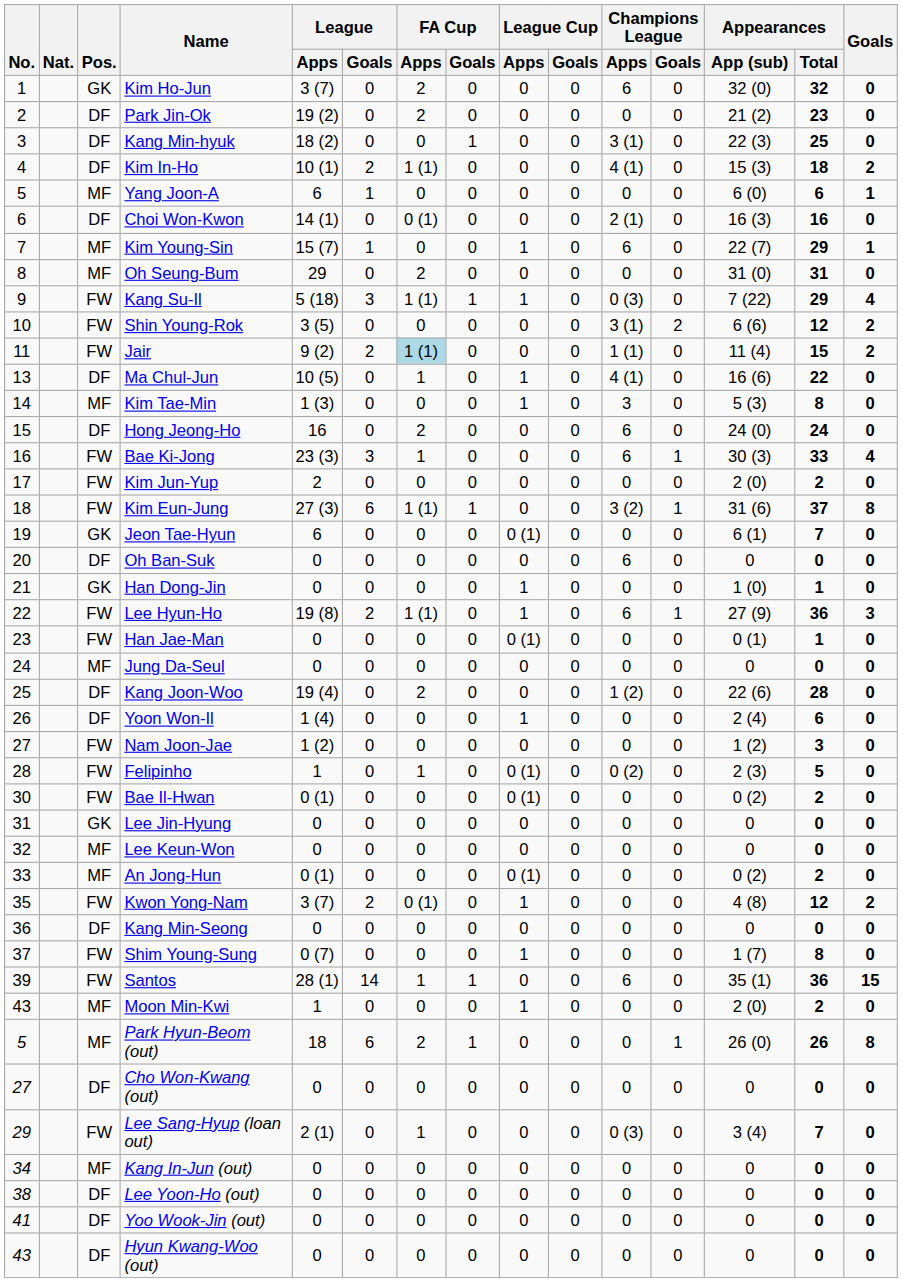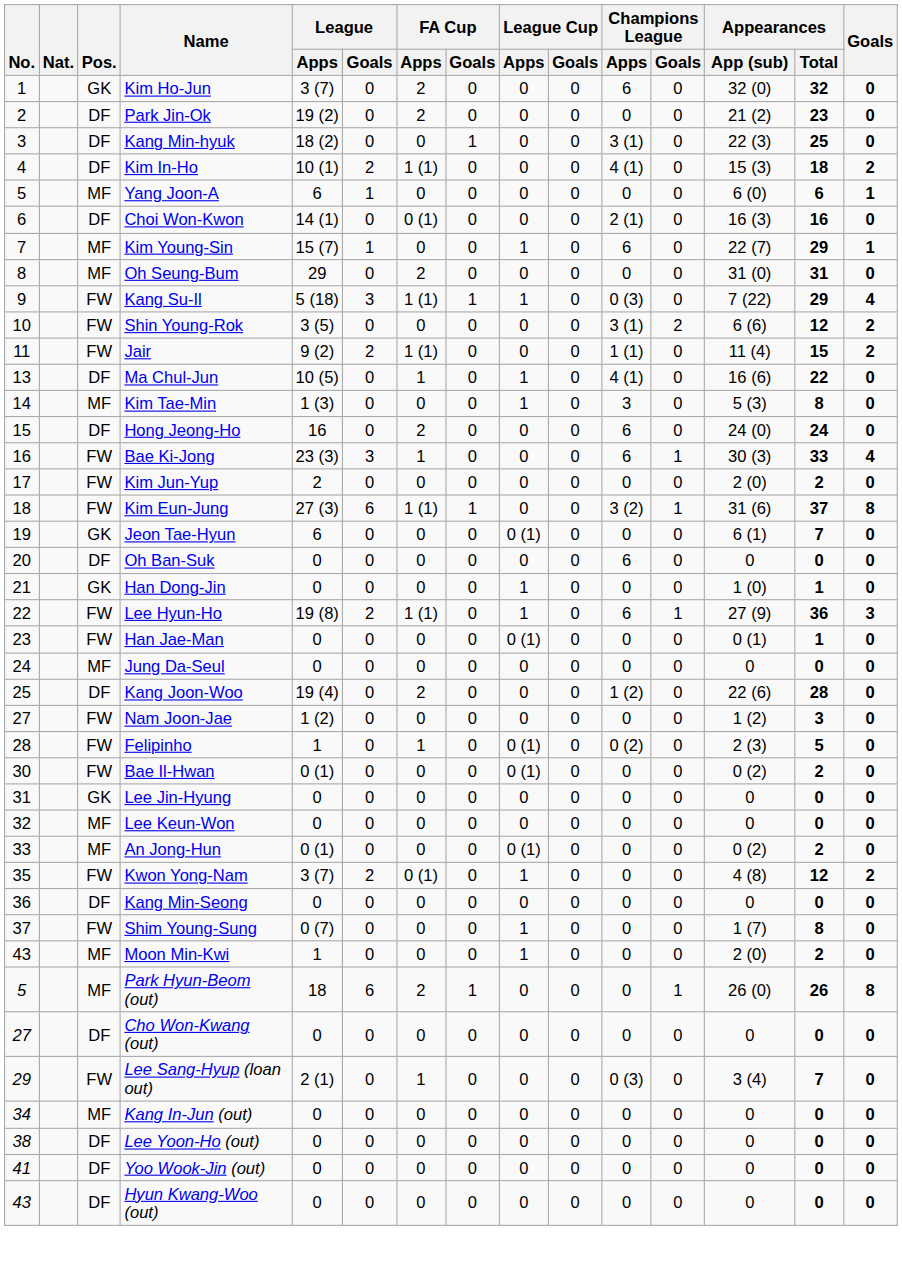Jair | FA Cup / Apps: lightblue background -> no background
- row: 26 | DF | Yoon Won-Il | 1 (4) | 0 | 0 | 0 | 1 | 0 | 0 | 0 | 2 (4) | 6 | 0
- row: 39 | FW | Santos | 28 (1) | 14 | 1 | 1 | 0 | 0 | 6 | 0 | 35 (1) | 36 | 15
